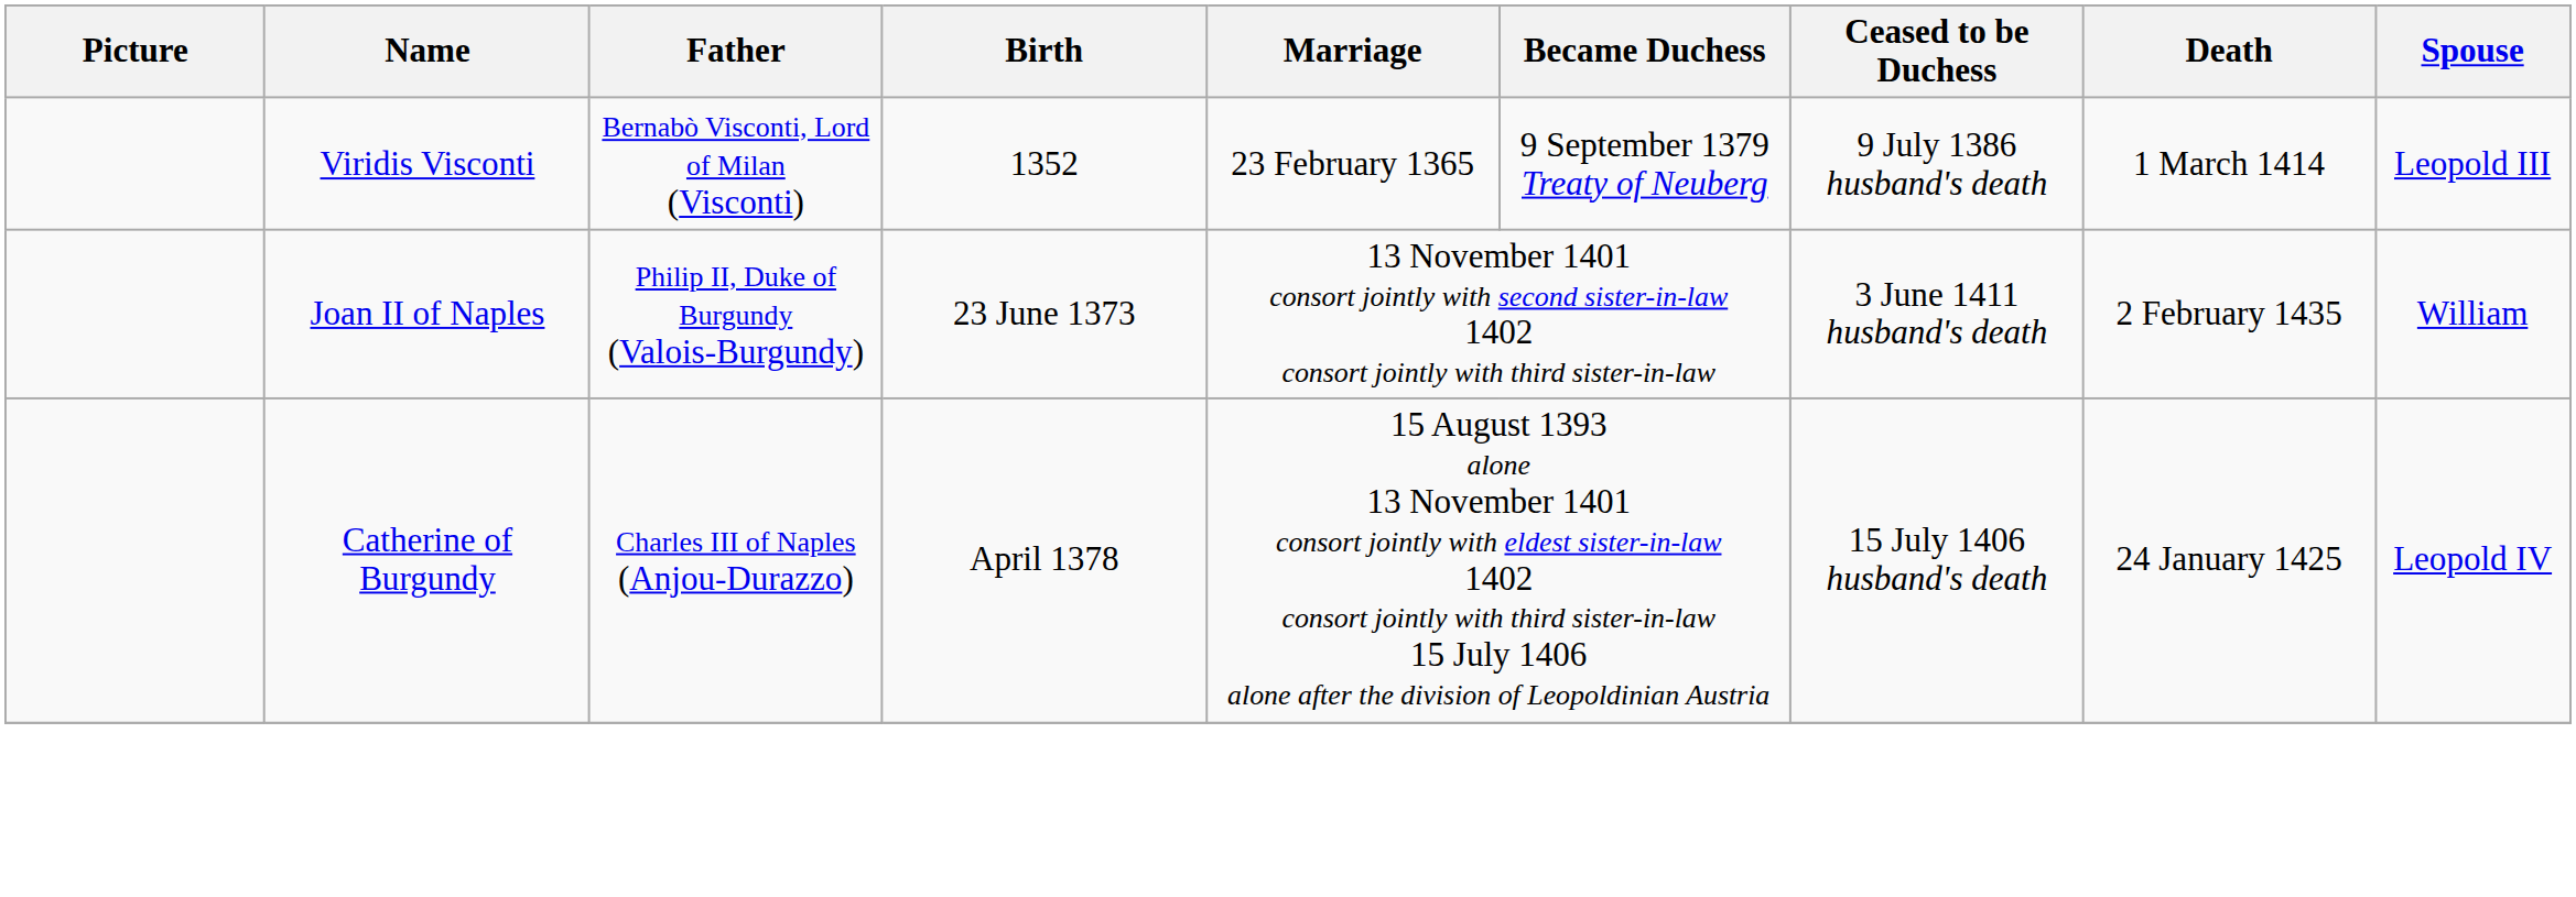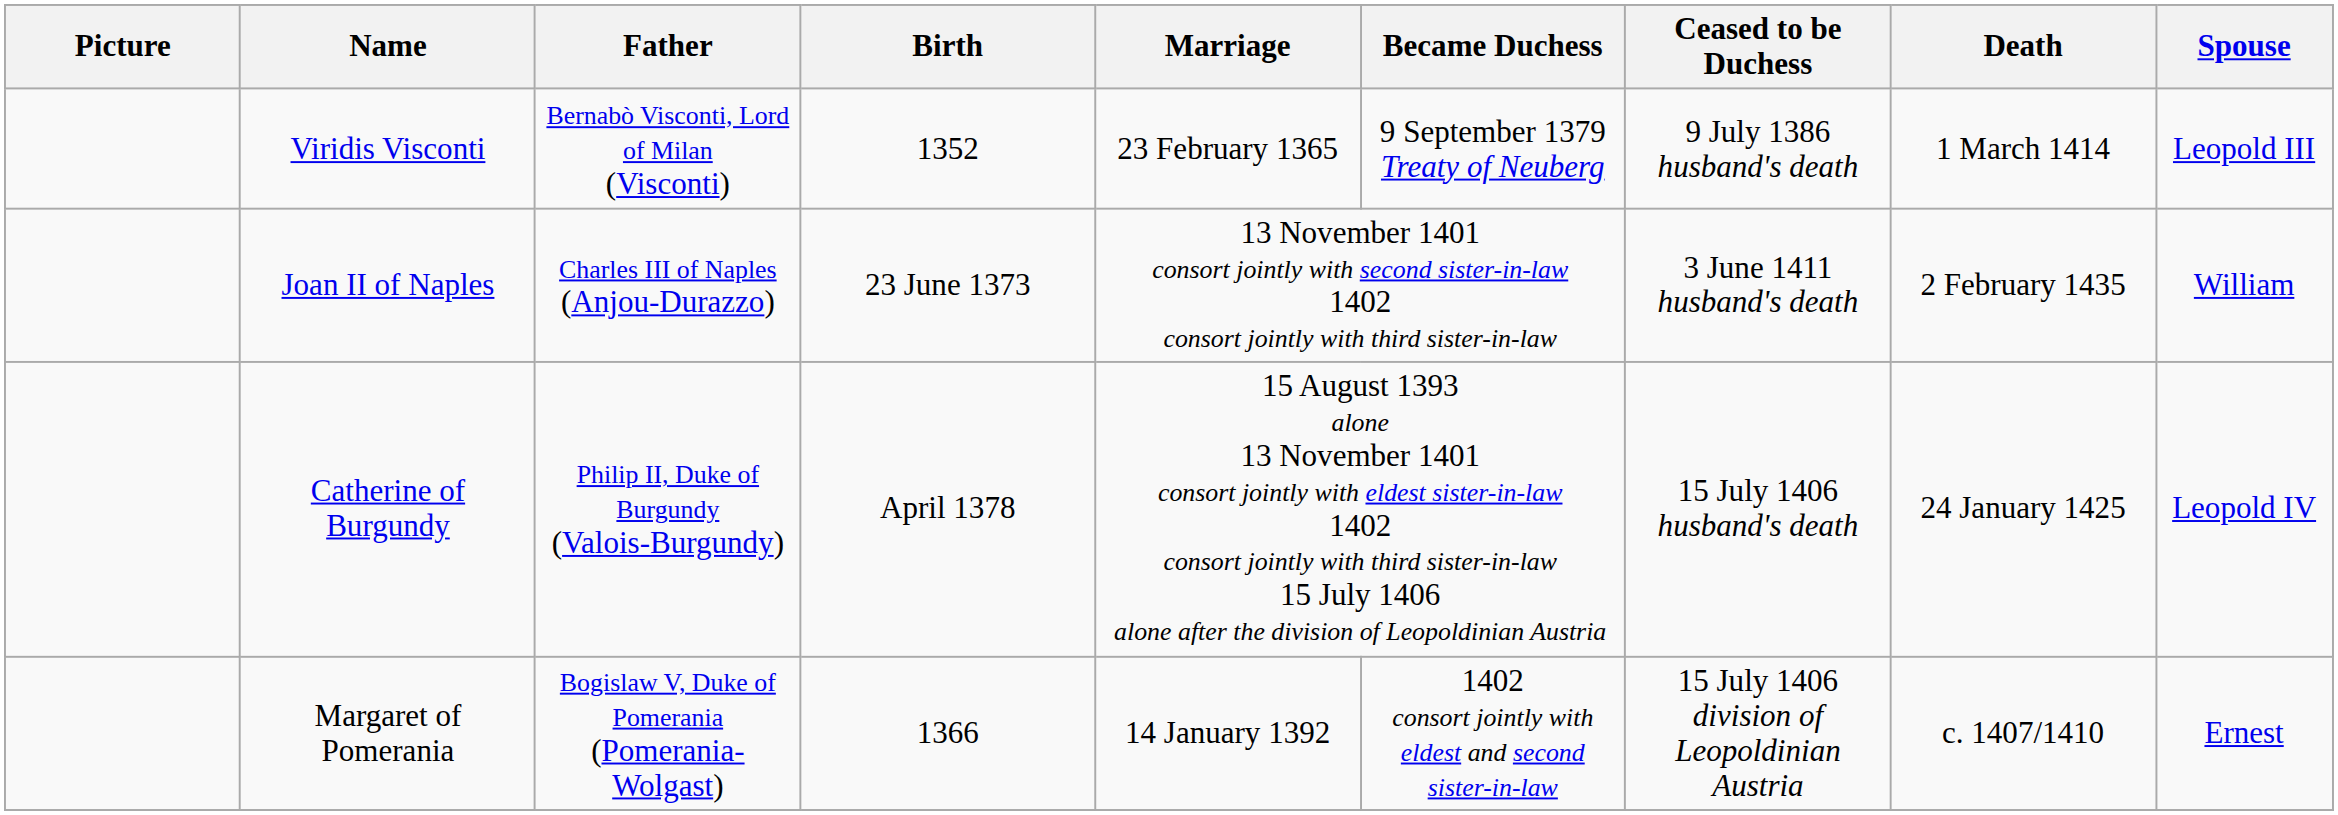Joan II of Naples | Father: Philip II, Duke of Burgundy (Valois-Burgundy) -> Charles III of Naples (Anjou-Durazzo)
Catherine of Burgundy | Father: Charles III of Naples (Anjou-Durazzo) -> Philip II, Duke of Burgundy (Valois-Burgundy)
+ row: Margaret of Pomerania | Bogislaw V, Duke of Pomerania (Pomerania-Wolgast) | 1366 | 14 January 1392 | 1402 consort jointly with eldest and second sister-in-law | 15 July 1406 division of Leopoldinian Austria | c. 1407/1410 | Ernest
